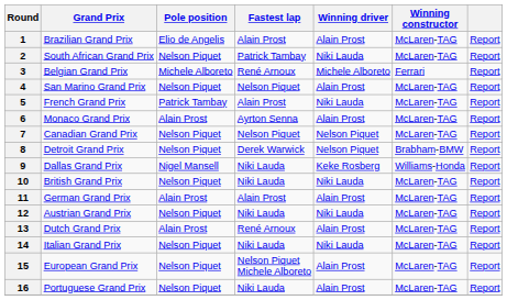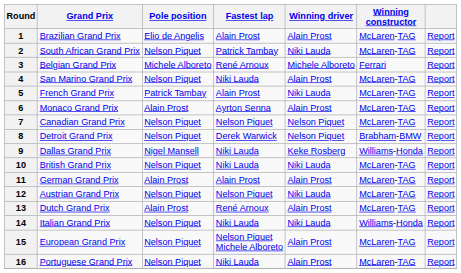4 | Fastest lap: Nelson Piquet -> Niki Lauda
12 | Fastest lap: Niki Lauda -> Nelson Piquet
14 | Winning constructor: McLaren-TAG -> Williams-Honda
